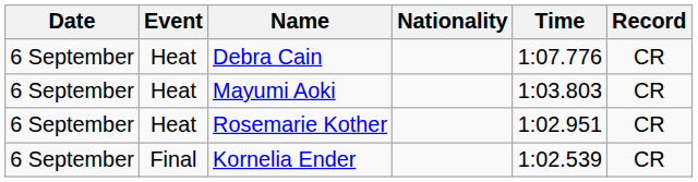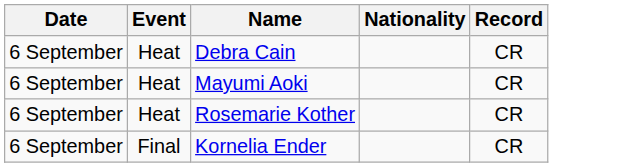- column: Time | 1:07.776 | 1:03.803 | 1:02.951 | 1:02.539
